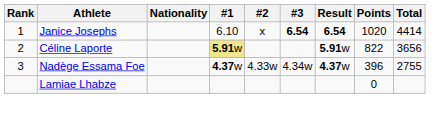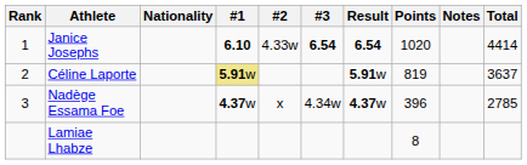+ column: Notes
Janice Josephs | #1: normal -> bold
Janice Josephs | #2: x -> 4.33w
Céline Laporte | Points: 822 -> 819
Céline Laporte | Total: 3656 -> 3637
Nadège Essama Foe | #2: 4.33w -> x
Nadège Essama Foe | Total: 2755 -> 2785
Lamiae Lhabze | Points: 0 -> 8
